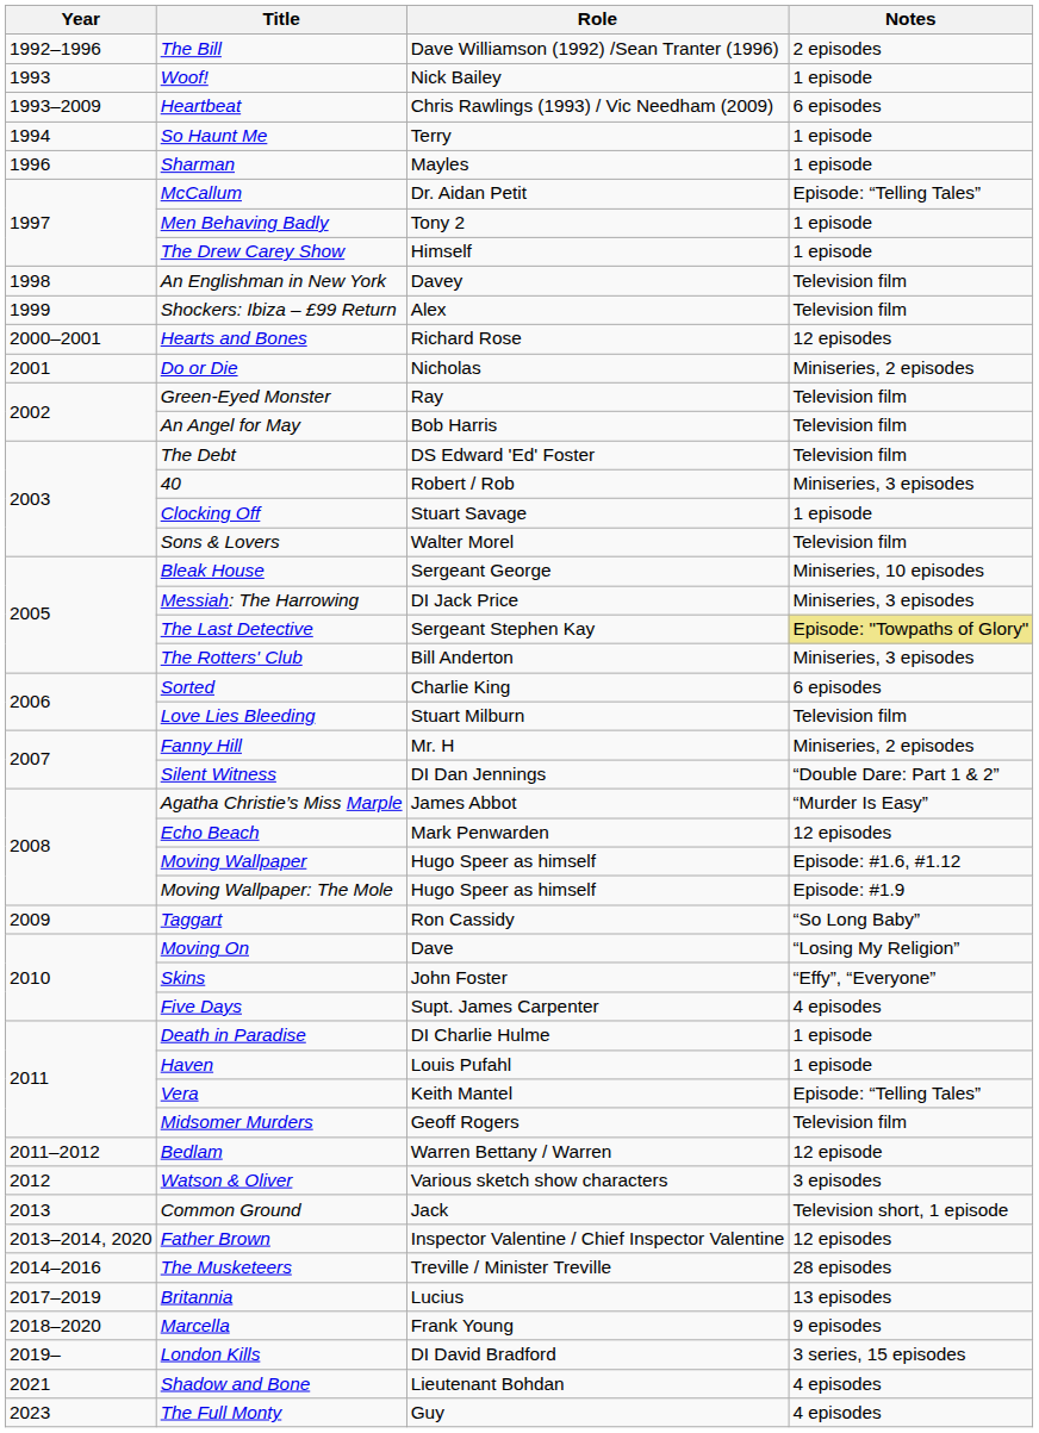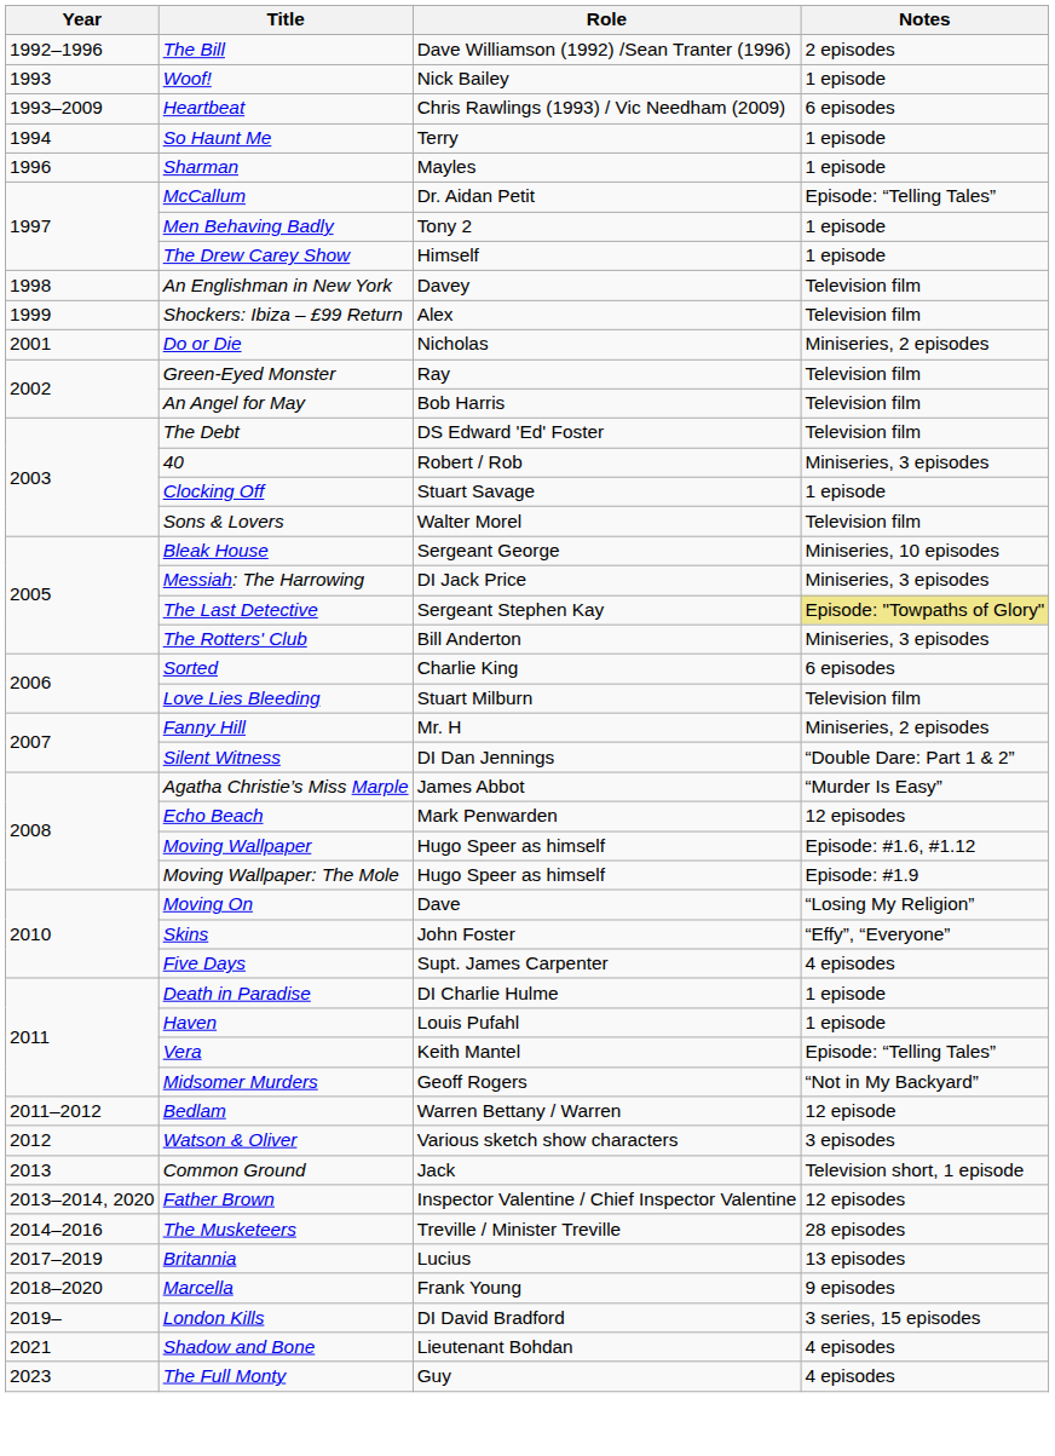- row: 2000–2001 | Hearts and Bones | Richard Rose | 12 episodes
- row: 2009 | Taggart | Ron Cassidy | “So Long Baby”
Midsomer Murders | Notes: Television film -> “Not in My Backyard”
